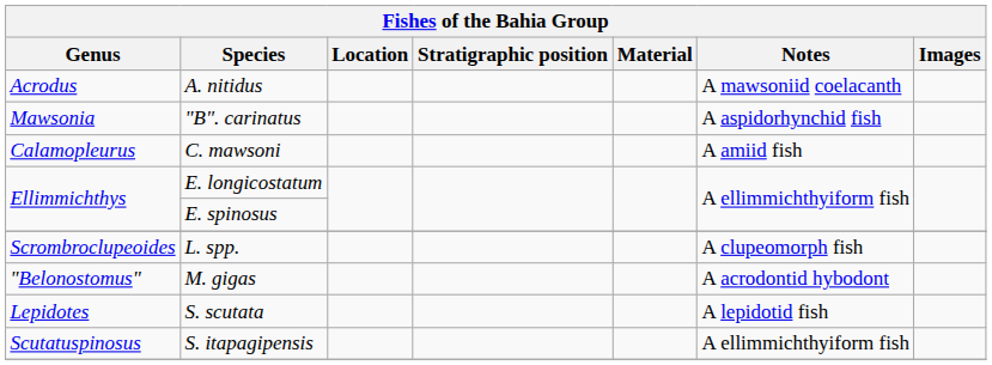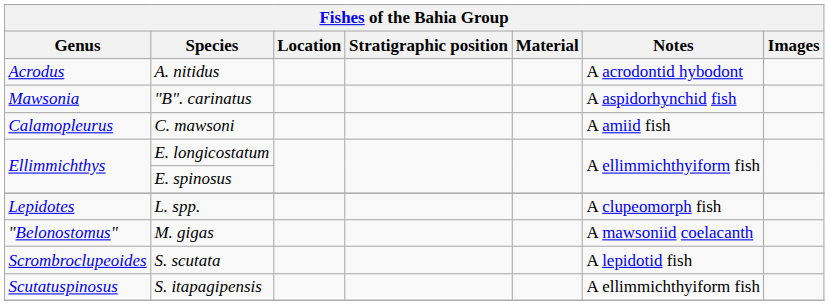A. nitidus | Notes: A mawsoniid coelacanth -> A acrodontid hybodont
L. spp. | Genus: Scrombroclupeoides -> Lepidotes
M. gigas | Notes: A acrodontid hybodont -> A mawsoniid coelacanth
S. scutata | Genus: Lepidotes -> Scrombroclupeoides
